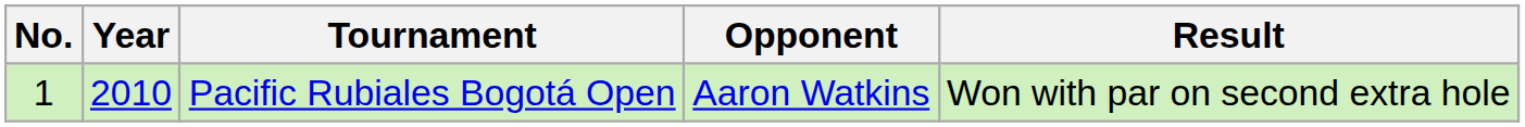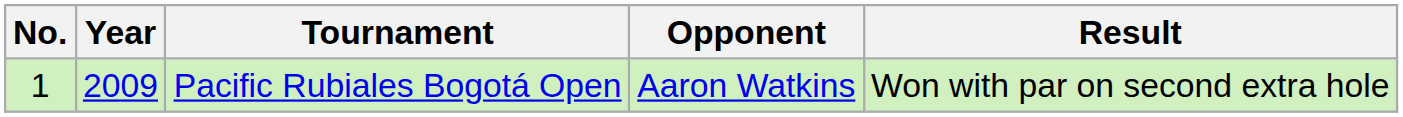Pacific Rubiales Bogotá Open | Year: 2010 -> 2009
